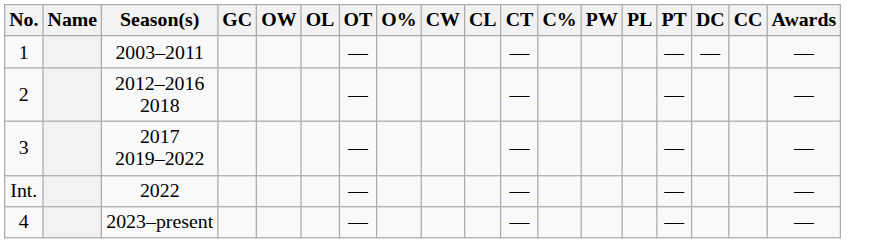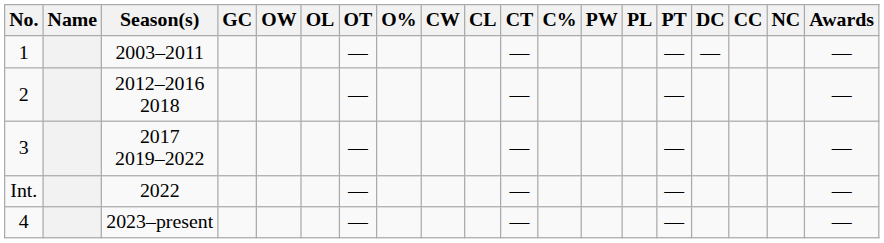+ column: NC
